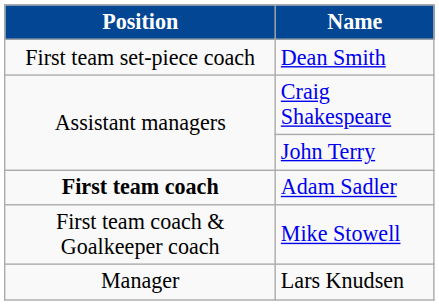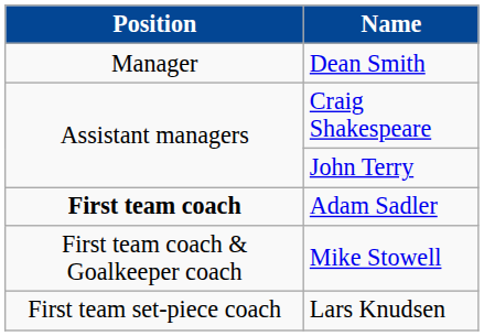Dean Smith | Position: First team set-piece coach -> Manager
Lars Knudsen | Position: Manager -> First team set-piece coach
